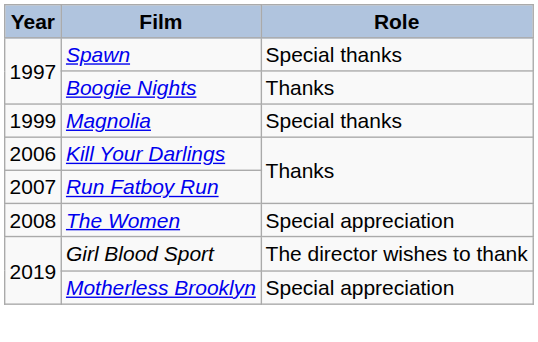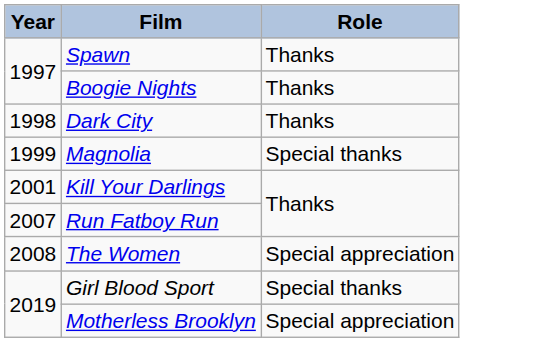Spawn | Role: Special thanks -> Thanks
+ row: 1998 | Dark City | Thanks
Kill Your Darlings | Year: 2006 -> 2001
Girl Blood Sport | Role: The director wishes to thank -> Special thanks
